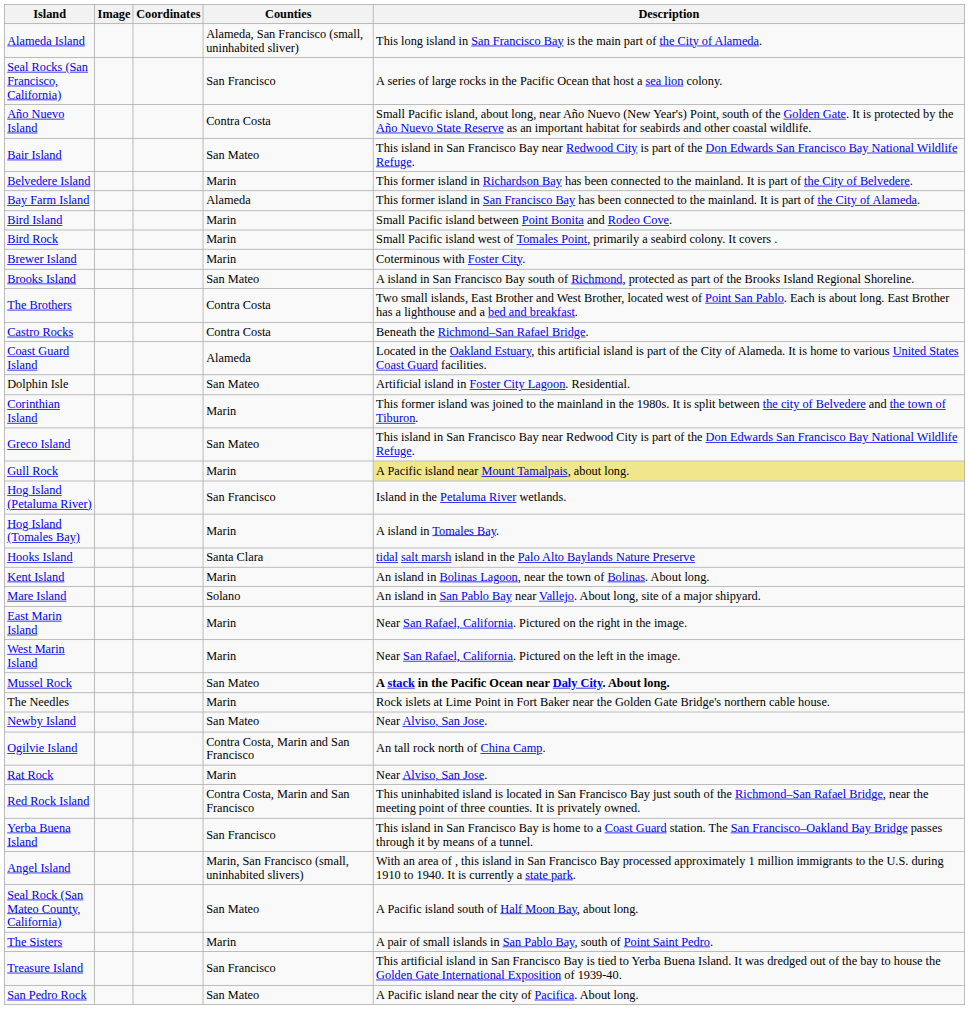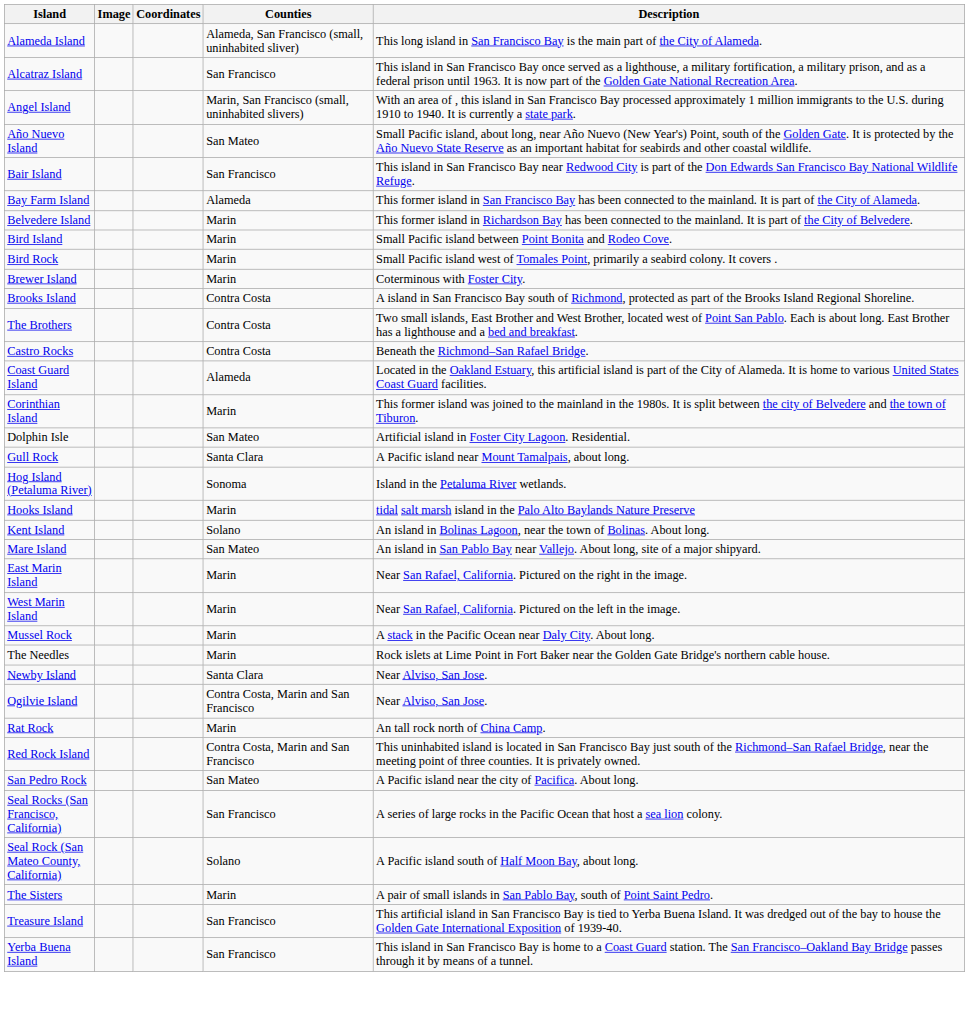+ row: Alcatraz Island | San Francisco | This island in San Francisco Bay once served as a lighthouse, a military fortification, a military prison, and as a federal prison until 1963. It is now part of the Golden Gate National Recreation Area.
rows swapped: Angel Island <-> Seal Rocks (San Francisco, California)
Año Nuevo Island | Counties: Contra Costa -> San Mateo
Bair Island | Counties: San Mateo -> San Francisco
rows swapped: Bay Farm Island <-> Belvedere Island
Brooks Island | Counties: San Mateo -> Contra Costa
rows swapped: Corinthian Island <-> Dolphin Isle
- row: Greco Island | San Mateo | This island in San Francisco Bay near Redwood City is part of the Don Edwards San Francisco Bay National Wildlife Refuge.
Gull Rock | Counties: Marin -> Santa Clara
Gull Rock | Description: khaki background -> no background
Hog Island (Petaluma River) | Counties: San Francisco -> Sonoma
- row: Hog Island (Tomales Bay) | Marin | A island in Tomales Bay.
Hooks Island | Counties: Santa Clara -> Marin
Kent Island | Counties: Marin -> Solano
Mare Island | Counties: Solano -> San Mateo
Mussel Rock | Counties: San Mateo -> Marin
Mussel Rock | Description: bold -> normal
Newby Island | Counties: San Mateo -> Santa Clara
Ogilvie Island | Description: An tall rock north of China Camp. -> Near Alviso, San Jose.
Rat Rock | Description: Near Alviso, San Jose. -> An tall rock north of China Camp.
rows swapped: San Pedro Rock <-> Yerba Buena Island
Seal Rock (San Mateo County, California) | Counties: San Mateo -> Solano
